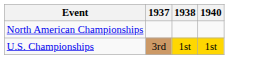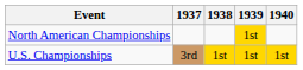+ column: 1939 | 1st | 1st
